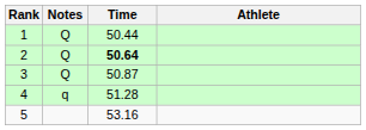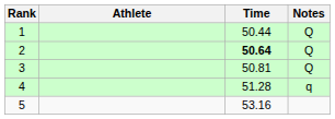columns swapped: Athlete <-> Notes
3 | Time: 50.87 -> 50.81
